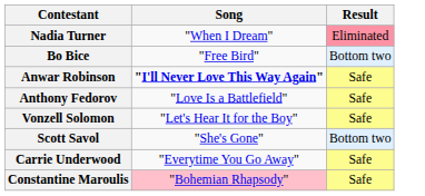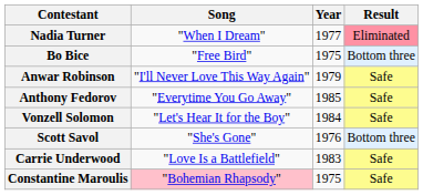+ column: Year | 1977 | 1975 | 1979 | 1985 | 1984 | 1976 | 1983 | 1975
Bo Bice | Result: Bottom two -> Bottom three
Anwar Robinson | Song: bold -> normal
Anthony Fedorov | Song: "Love Is a Battlefield" -> "Everytime You Go Away"
Scott Savol | Result: Bottom two -> Bottom three
Carrie Underwood | Song: "Everytime You Go Away" -> "Love Is a Battlefield"
